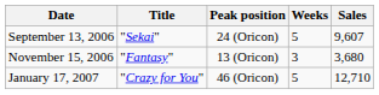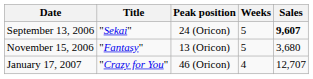September 13, 2006 | Sales: normal -> bold
November 15, 2006 | Weeks: 3 -> 5
January 17, 2007 | Weeks: 5 -> 4
January 17, 2007 | Sales: 12,710 -> 12,707
